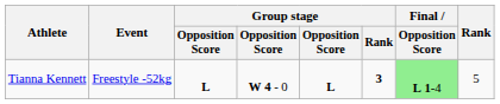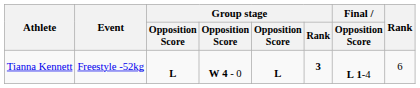Tianna Kennett | Final / Opposition Score: lightgreen background -> no background
Tianna Kennett | Rank: 5 -> 6
